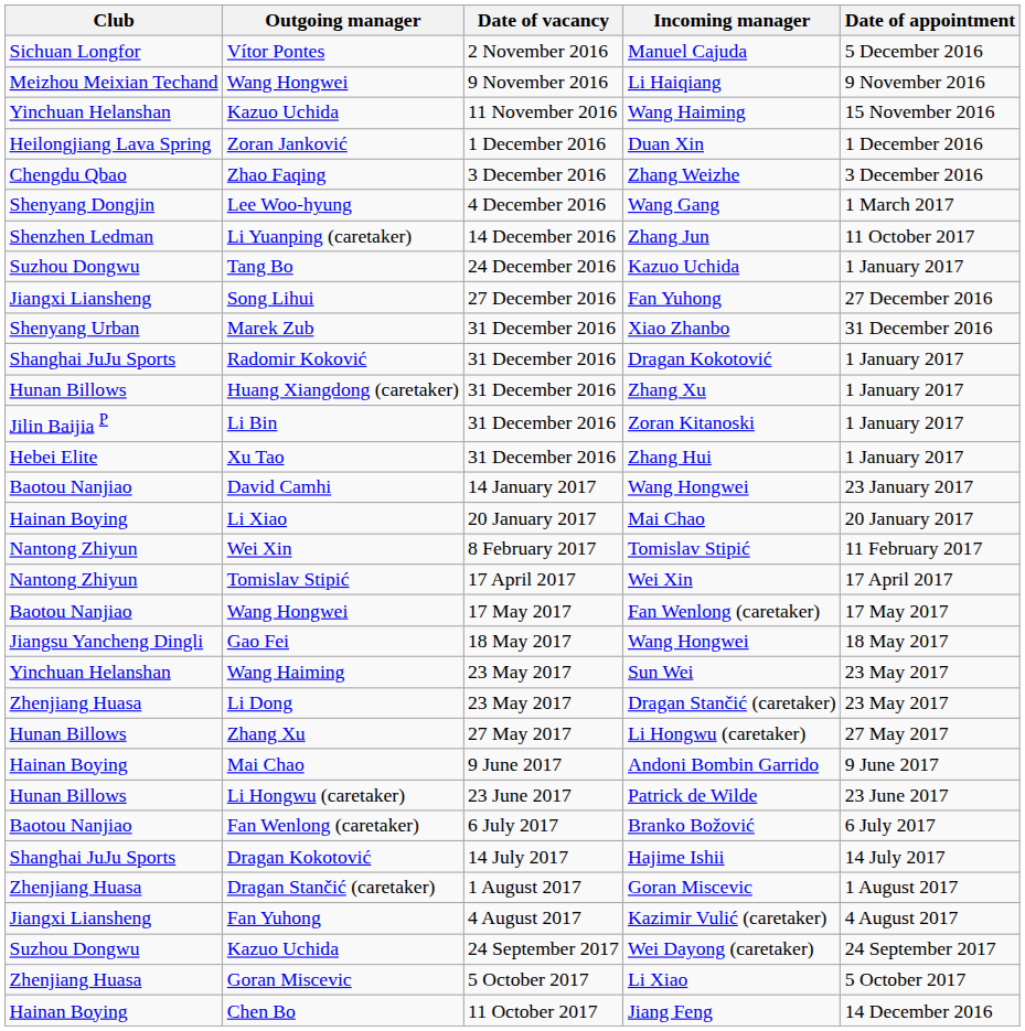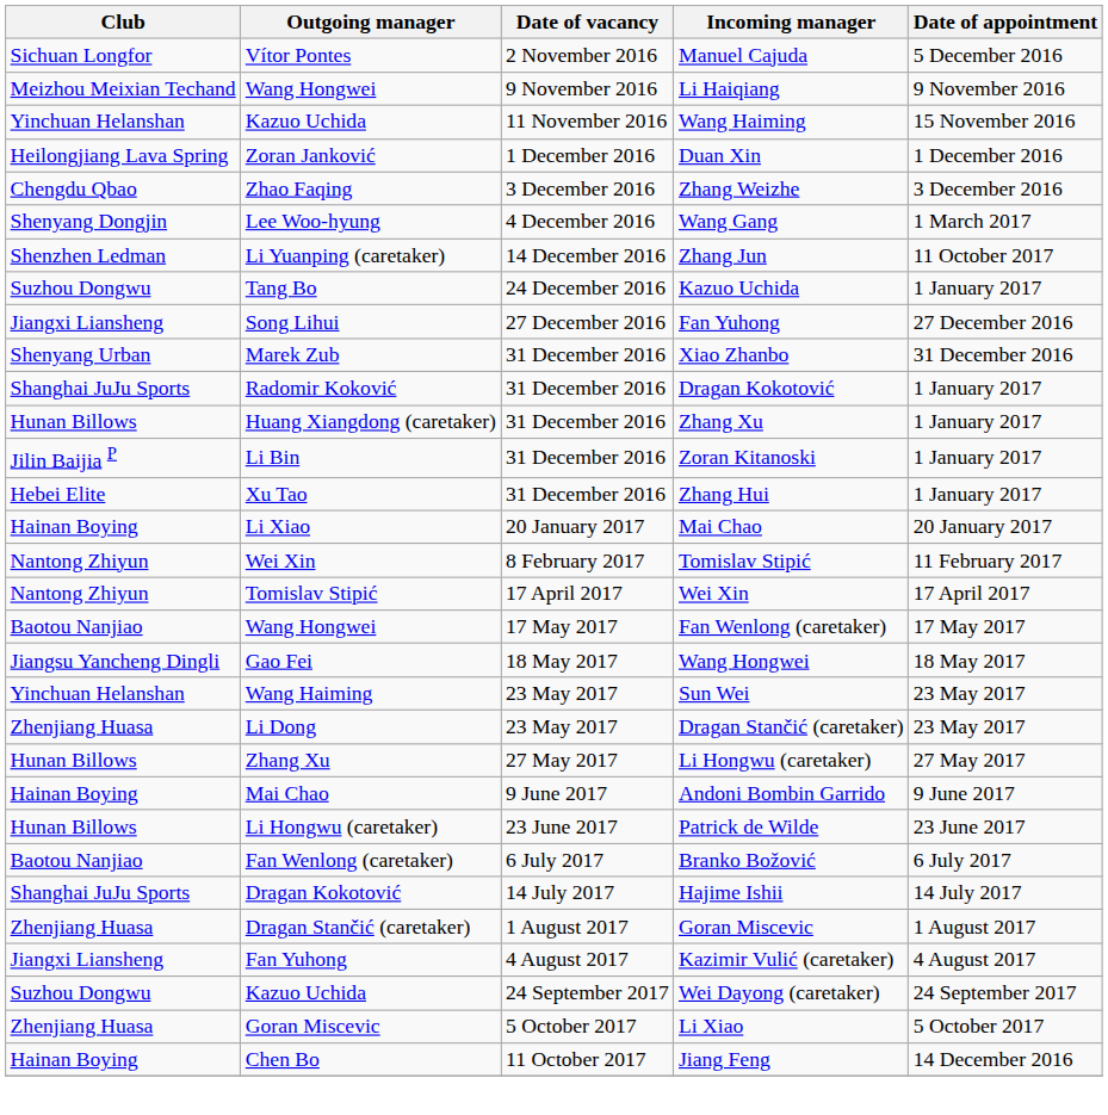- row: Baotou Nanjiao | David Camhi | 14 January 2017 | Wang Hongwei | 23 January 2017
